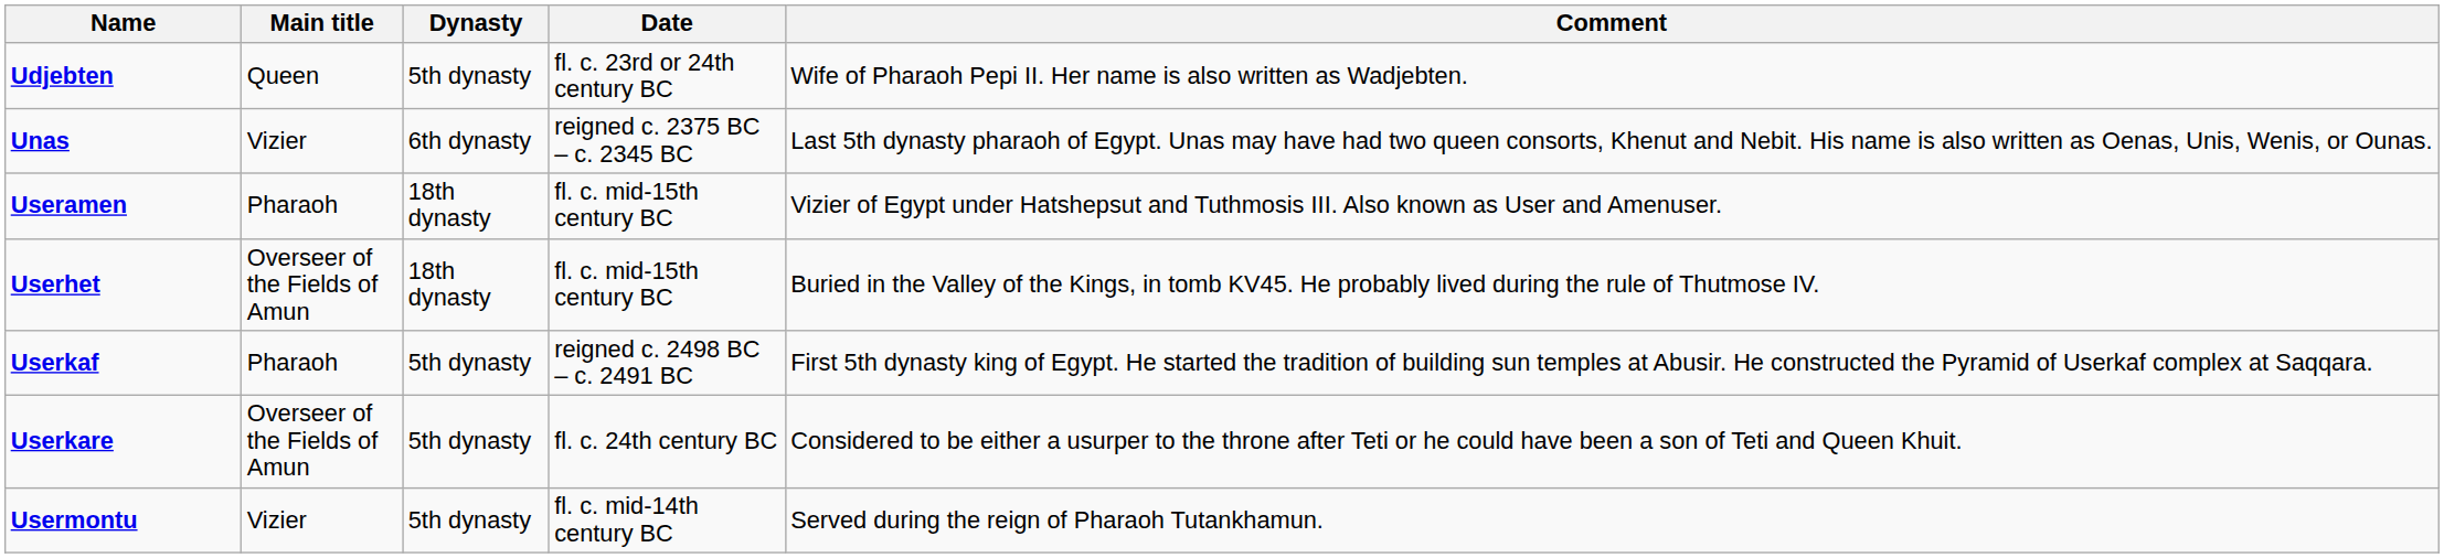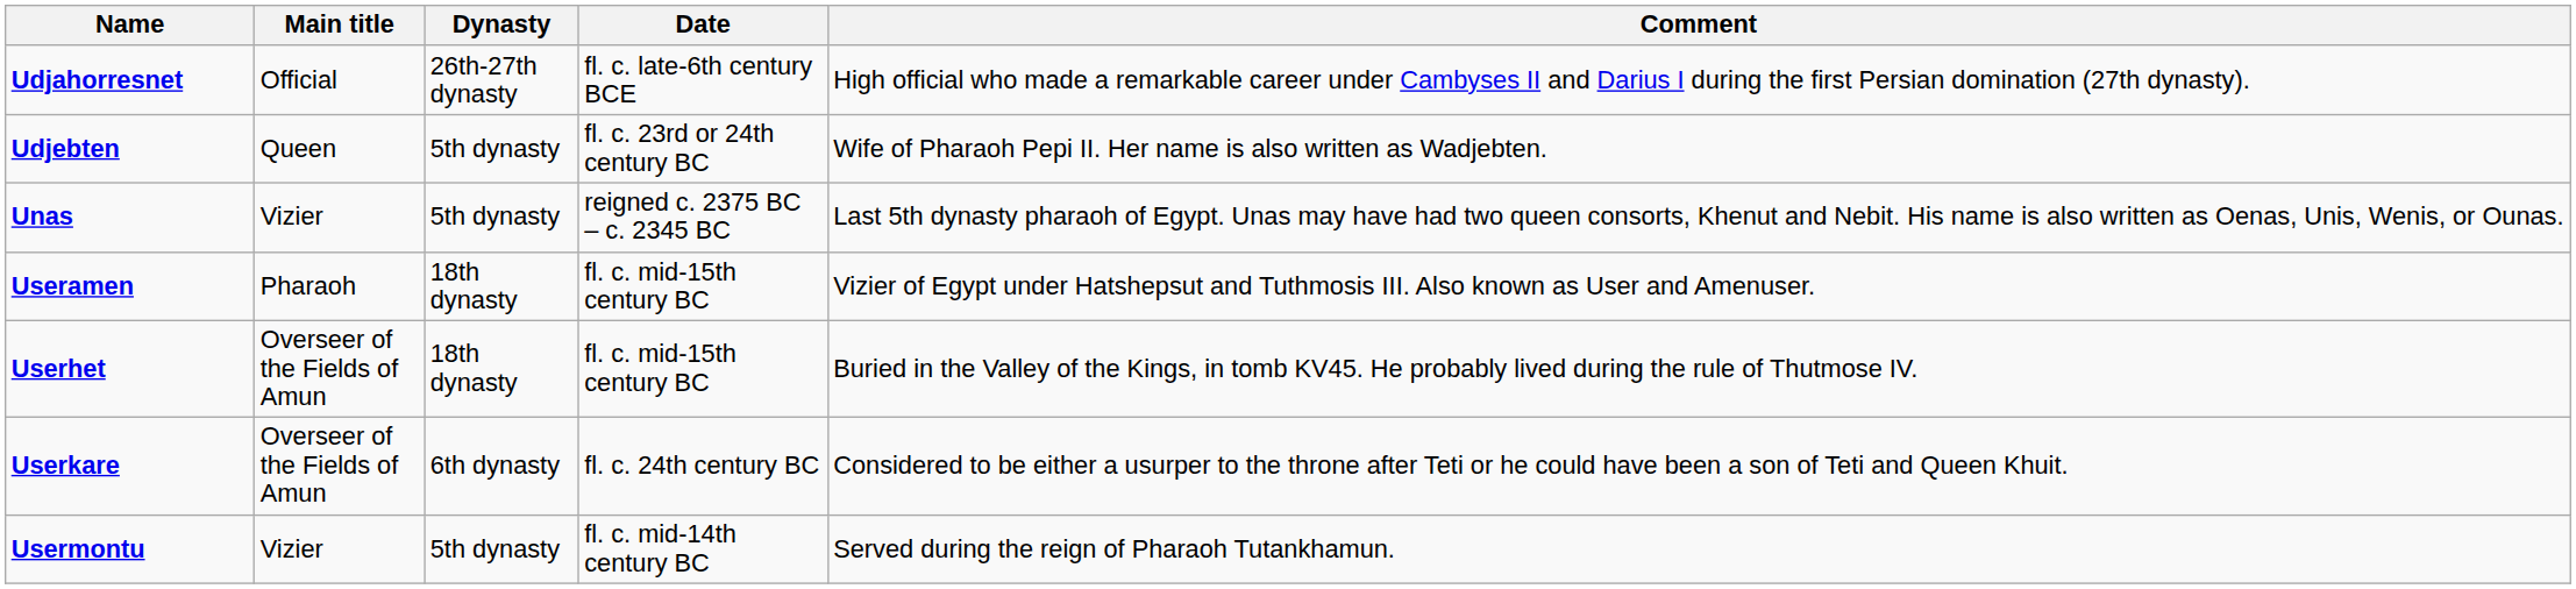+ row: Udjahorresnet | Official | 26th-27th dynasty | fl. c. late-6th century BCE | High official who made a remarkable career under Cambyses II and Darius I during the first Persian domination (27th dynasty).
Unas | Dynasty: 6th dynasty -> 5th dynasty
- row: Userkaf | Pharaoh | 5th dynasty | reigned c. 2498 BC – c. 2491 BC | First 5th dynasty king of Egypt. He started the tradition of building sun temples at Abusir. He constructed the Pyramid of Userkaf complex at Saqqara.
Userkare | Dynasty: 5th dynasty -> 6th dynasty
